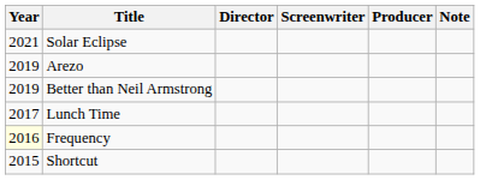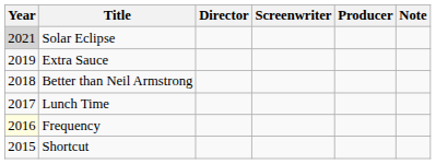Solar Eclipse | Year: no background -> lightgrey background
- row: 2019 | Arezo
+ row: 2019 | Extra Sauce
Better than Neil Armstrong | Year: 2019 -> 2018
